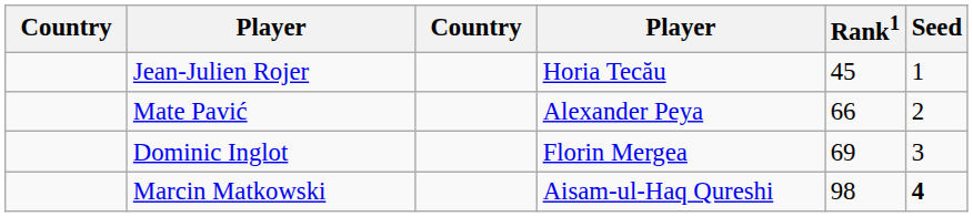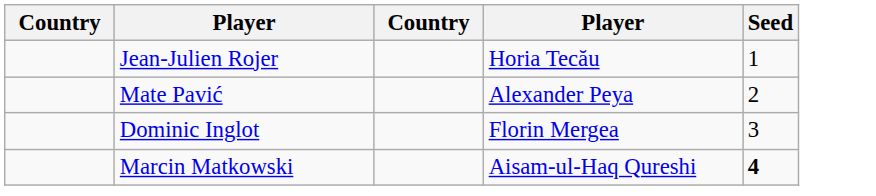- column: Rank1 | 45 | 66 | 69 | 98
